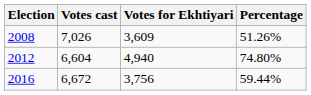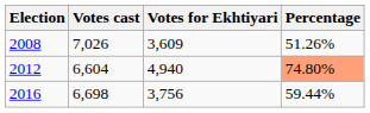2012 | Percentage: no background -> lightsalmon background
2016 | Votes cast: 6,672 -> 6,698
